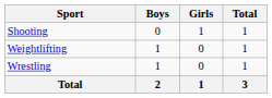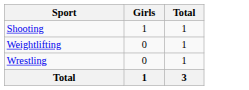- column: Boys | 0 | 1 | 1 | 2
